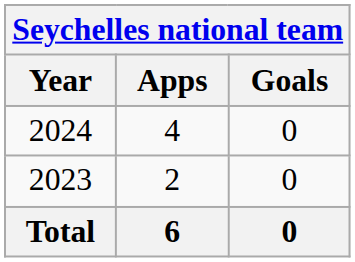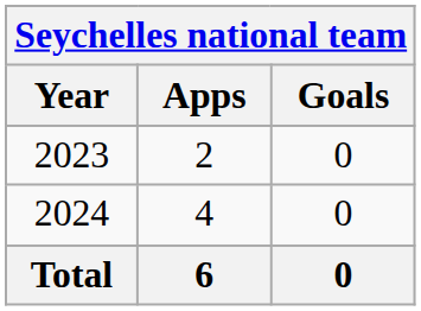rows swapped: 2023 <-> 2024
